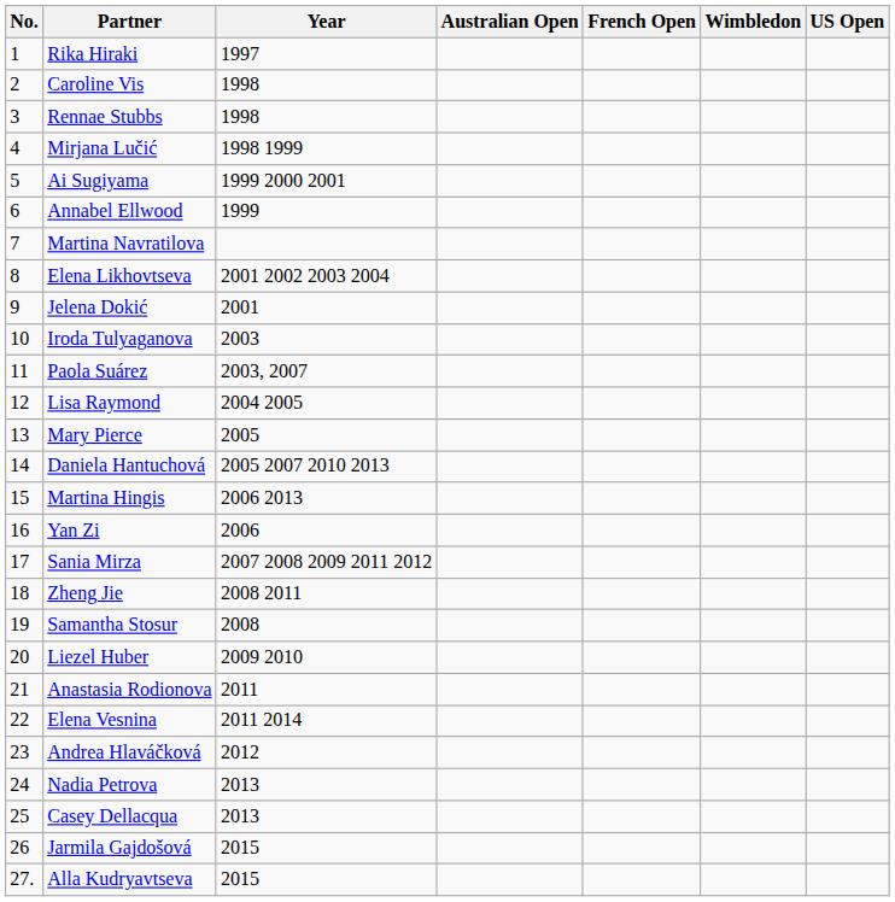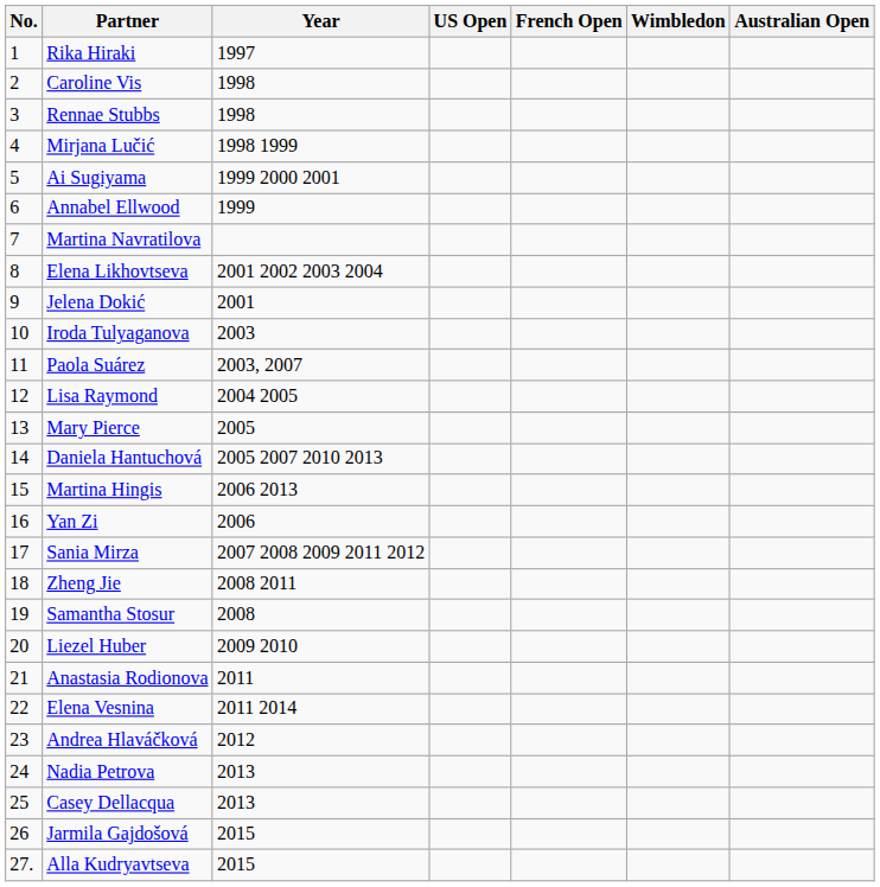columns swapped: Australian Open <-> US Open
